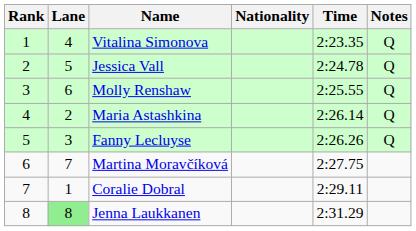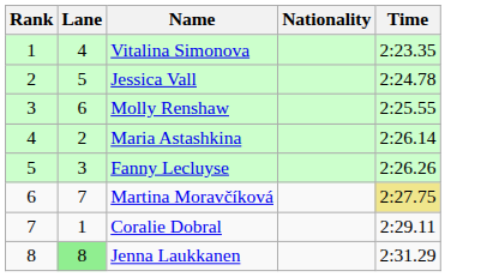- column: Notes | Q | Q | Q | Q | Q
Martina Moravčíková | Time: no background -> khaki background
